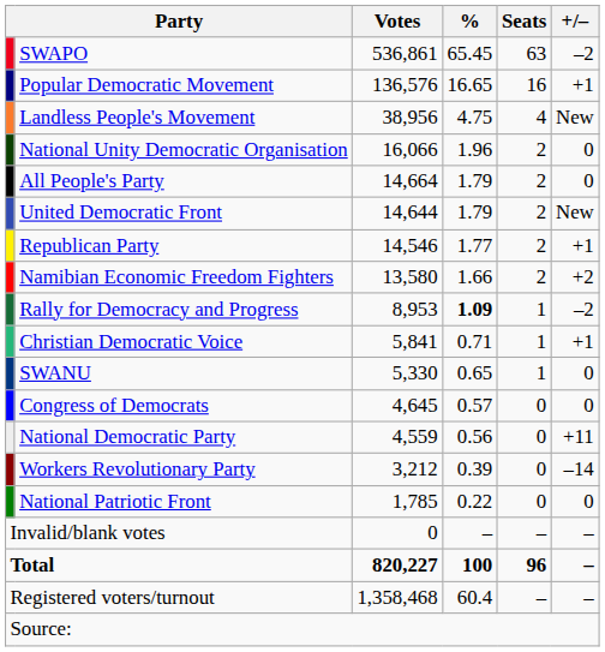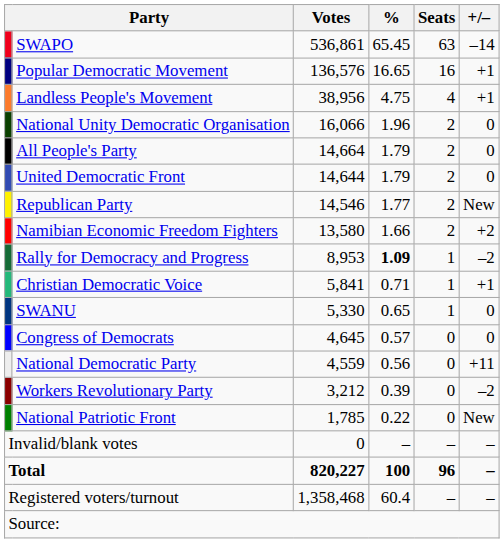SWAPO | +/–: –2 -> –14
Landless People's Movement | +/–: New -> +1
United Democratic Front | +/–: New -> 0
Republican Party | +/–: +1 -> New
Workers Revolutionary Party | +/–: –14 -> –2
National Patriotic Front | +/–: 0 -> New
